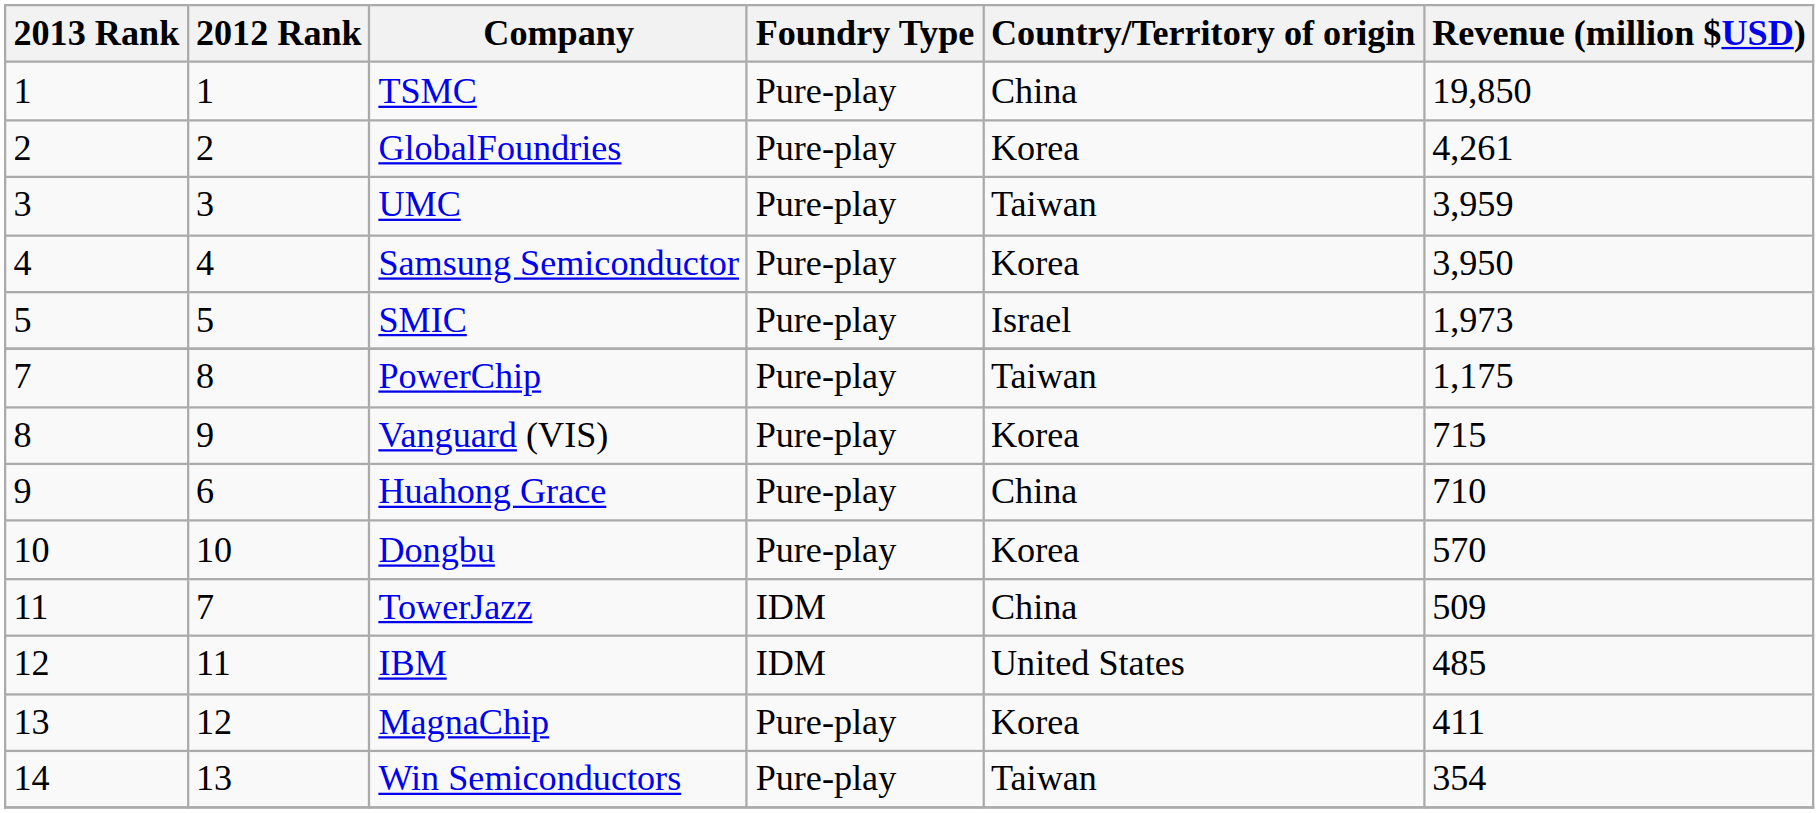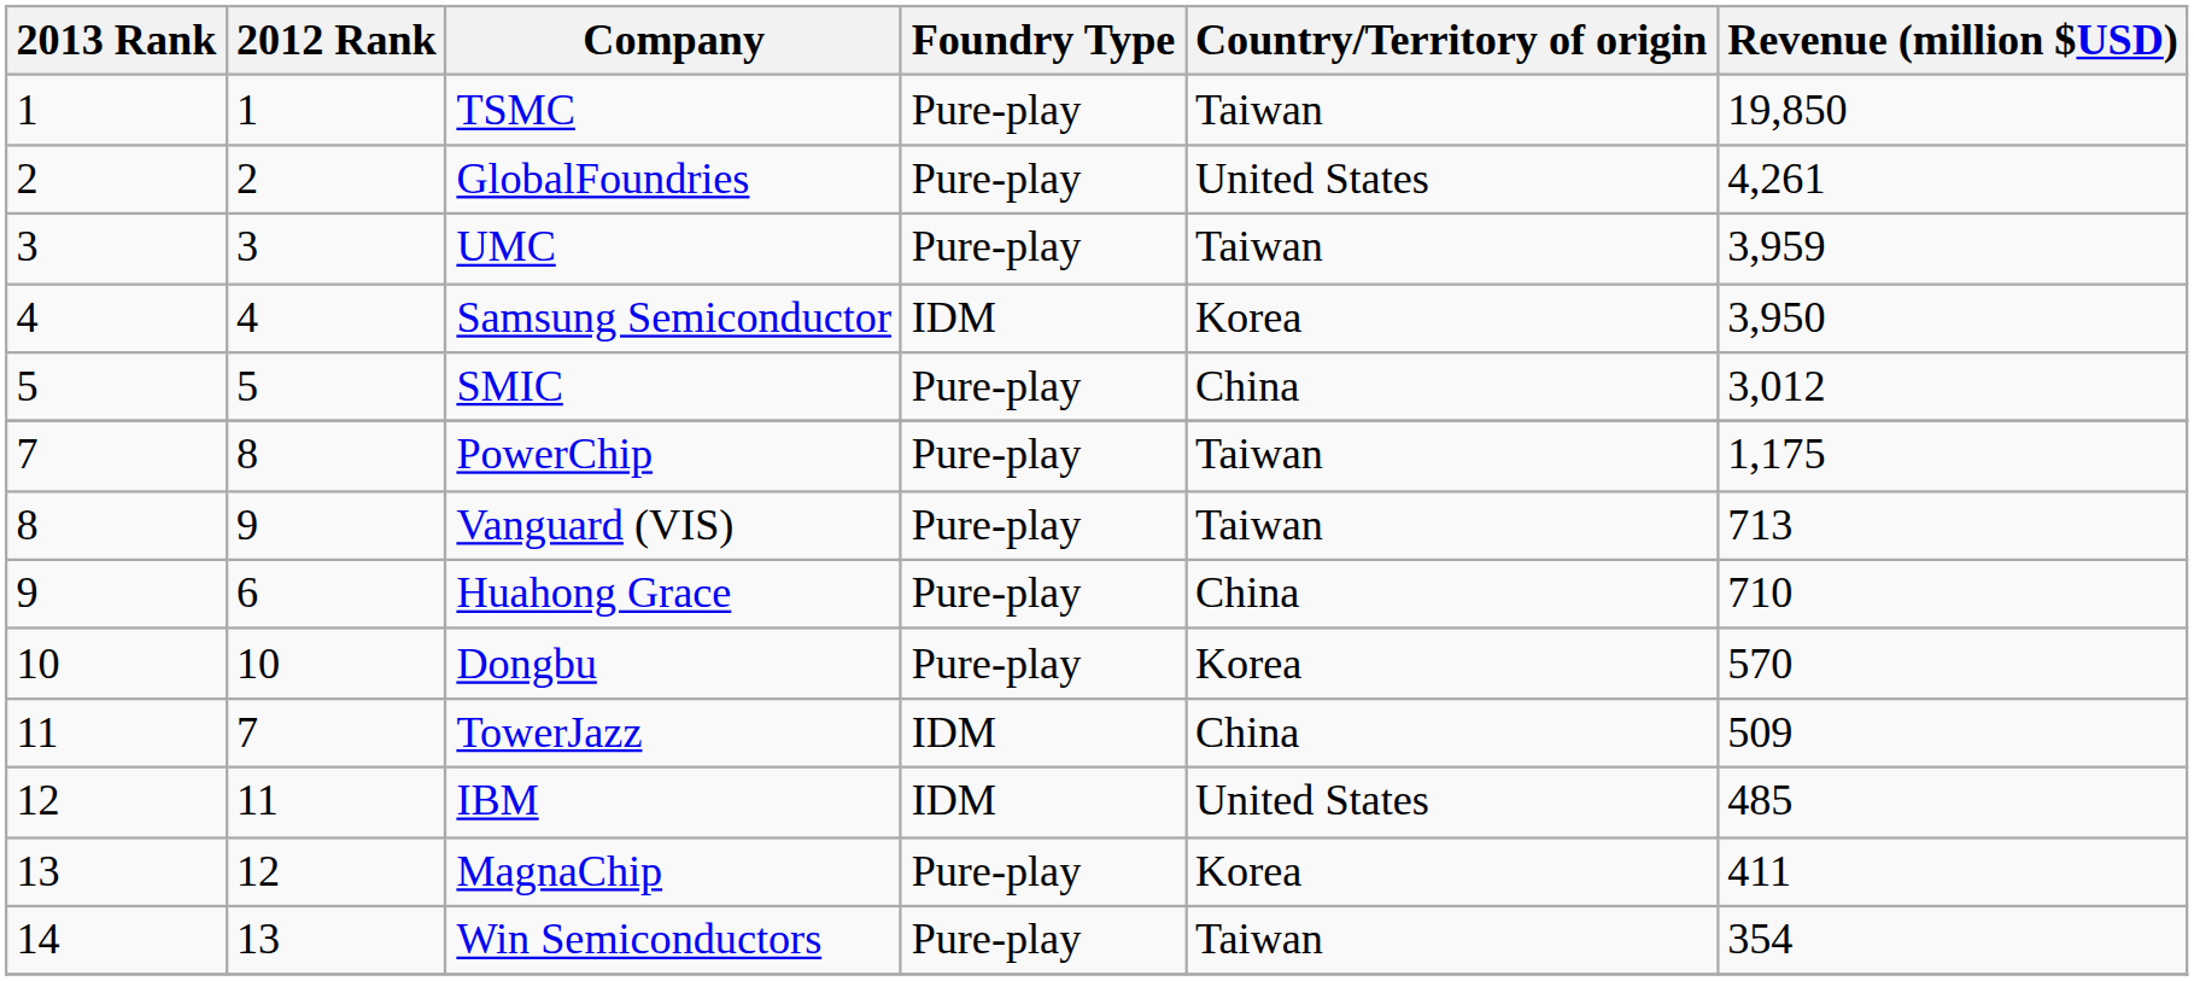TSMC | Country/Territory of origin: China -> Taiwan
GlobalFoundries | Country/Territory of origin: Korea -> United States
Samsung Semiconductor | Foundry Type: Pure-play -> IDM
SMIC | Country/Territory of origin: Israel -> China
SMIC | Revenue (million $USD): 1,973 -> 3,012
Vanguard (VIS) | Country/Territory of origin: Korea -> Taiwan
Vanguard (VIS) | Revenue (million $USD): 715 -> 713
